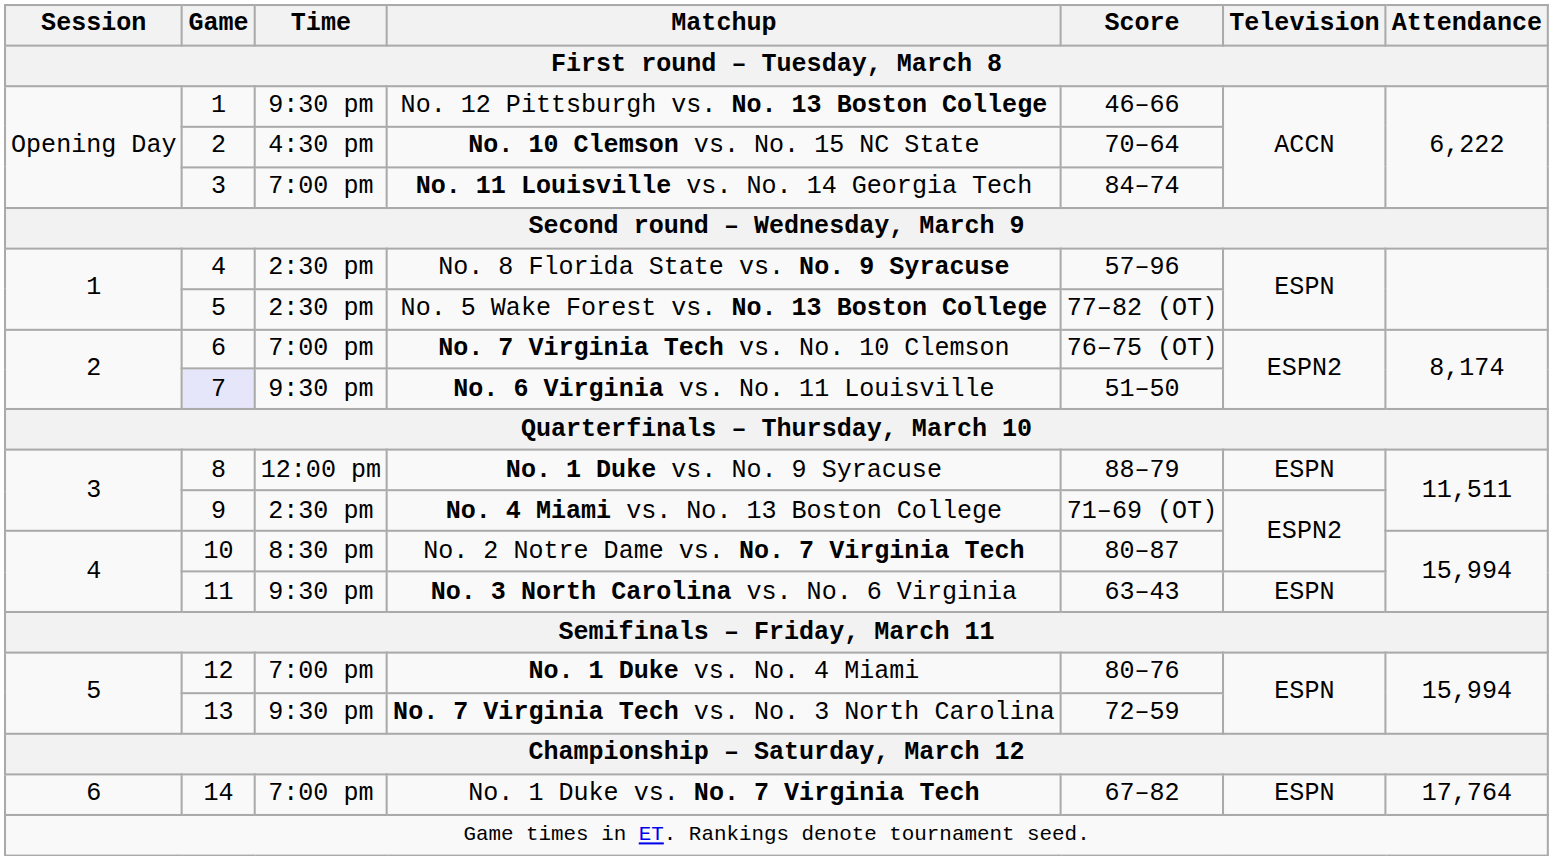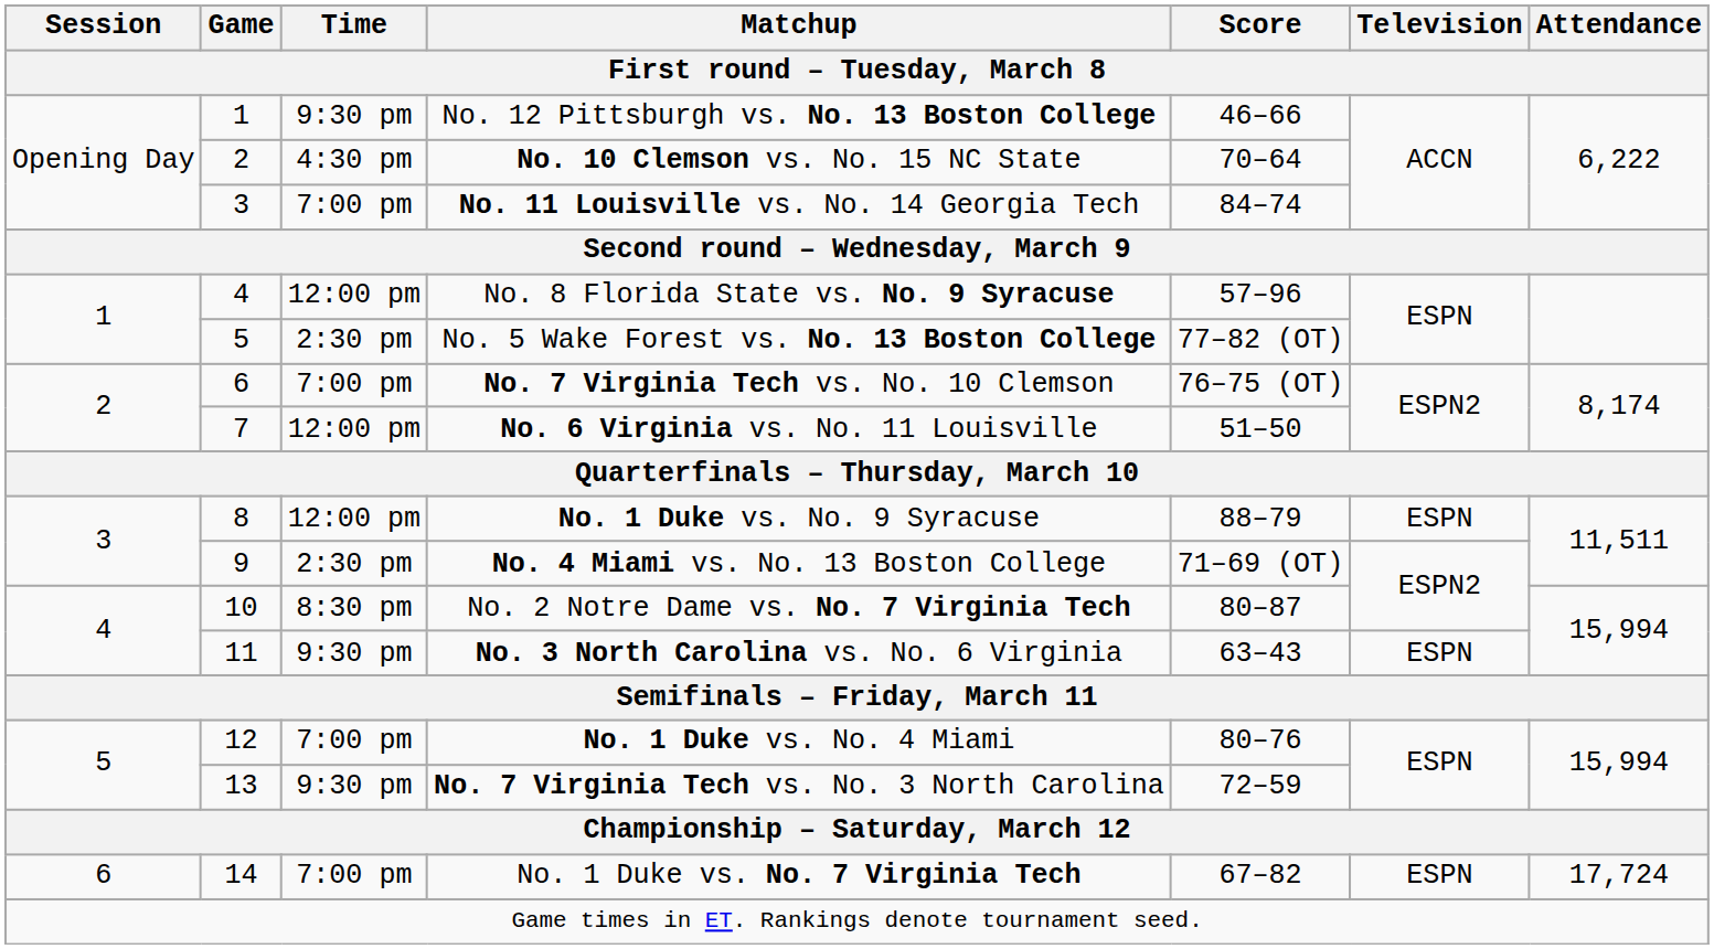No. 8 Florida State vs. No. 9 Syracuse | Time: 2:30 pm -> 12:00 pm
No. 6 Virginia vs. No. 11 Louisville | Game: lavender background -> no background
No. 6 Virginia vs. No. 11 Louisville | Time: 9:30 pm -> 12:00 pm
No. 1 Duke vs. No. 7 Virginia Tech | Attendance: 17,764 -> 17,724
